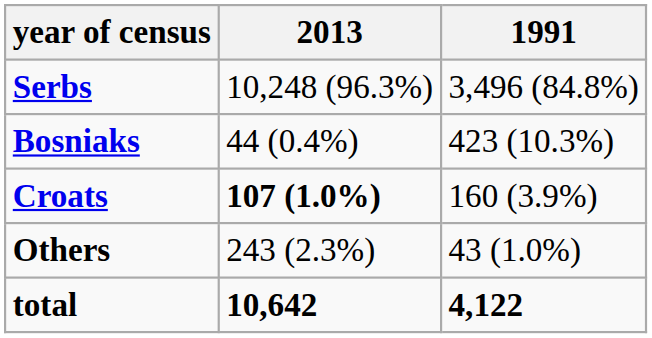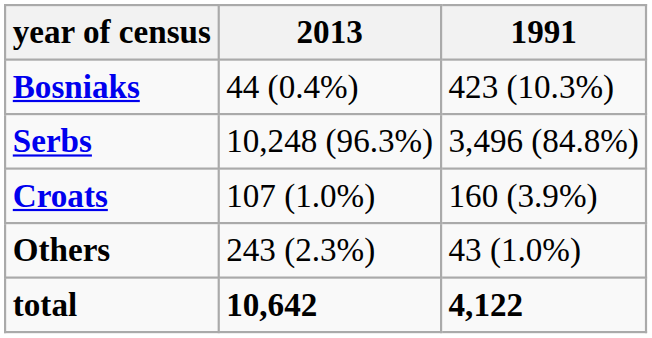rows swapped: Serbs <-> Bosniaks
Croats | 2013: bold -> normal
